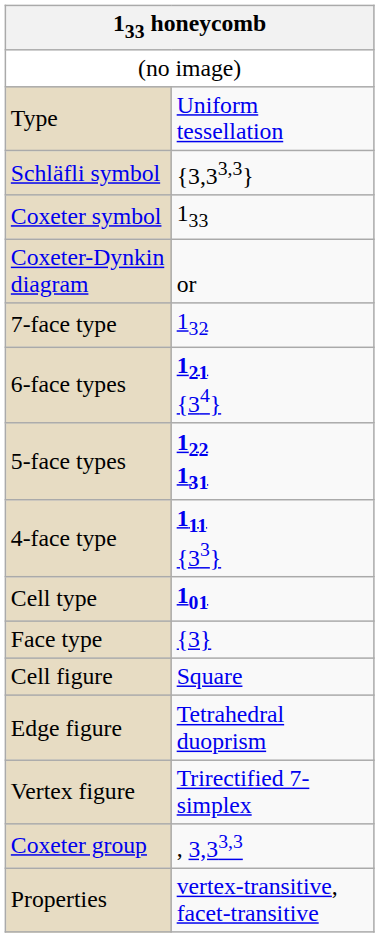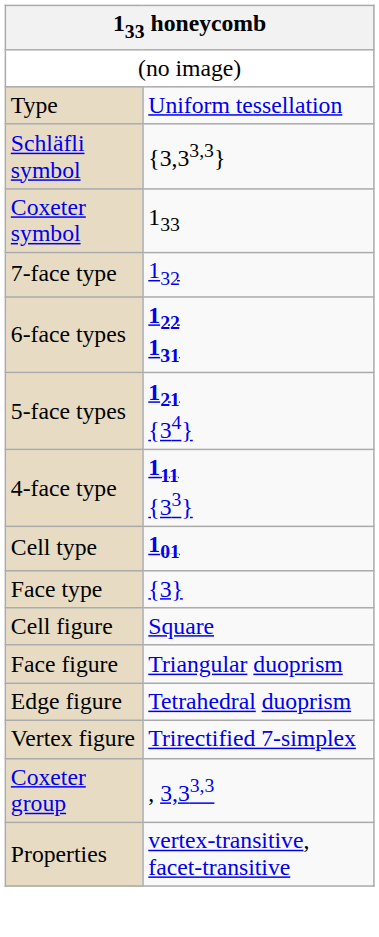- row: Coxeter-Dynkin diagram | or
6-face types | column 2: 121 {34} -> 122 131
5-face types | column 2: 122 131 -> 121 {34}
+ row: Face figure | Triangular duoprism
